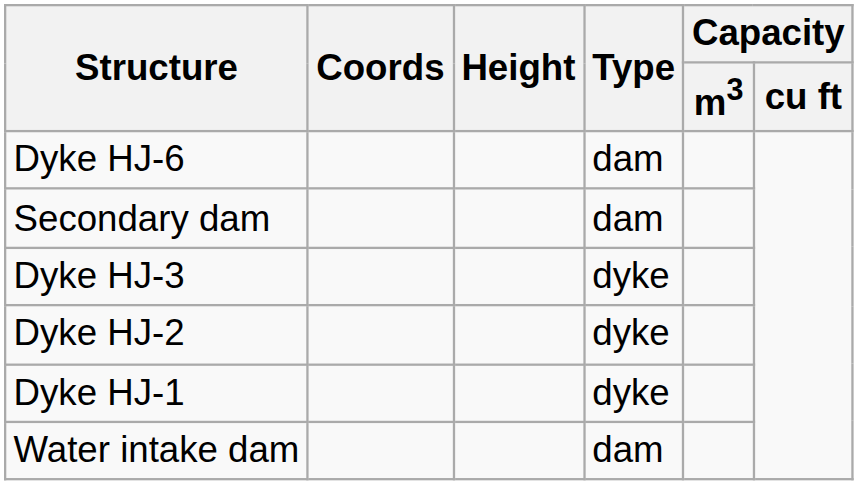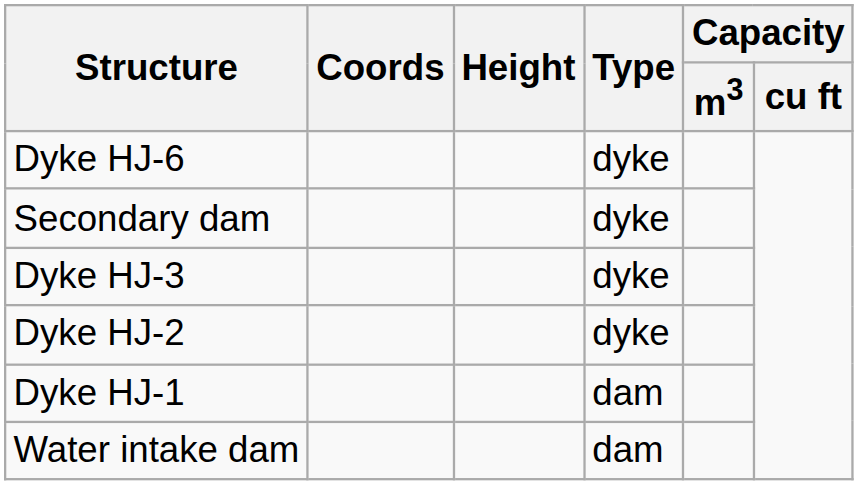Dyke HJ-6 | Type: dam -> dyke
Secondary dam | Type: dam -> dyke
Dyke HJ-1 | Type: dyke -> dam
